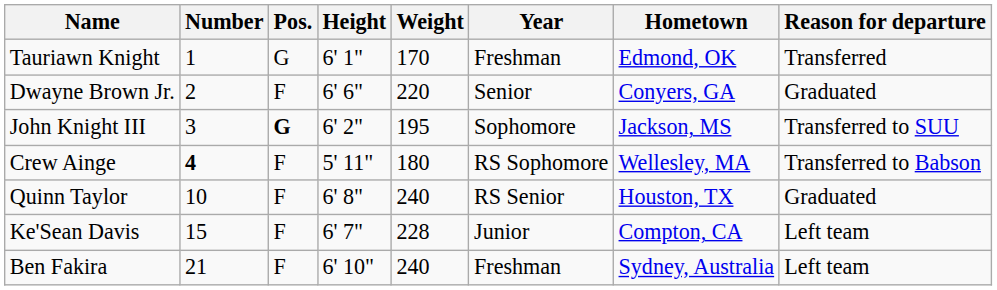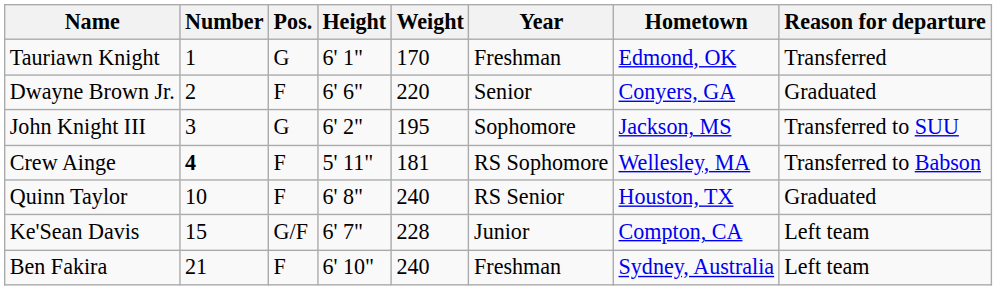John Knight III | Pos.: bold -> normal
Crew Ainge | Weight: 180 -> 181
Ke'Sean Davis | Pos.: F -> G/F
